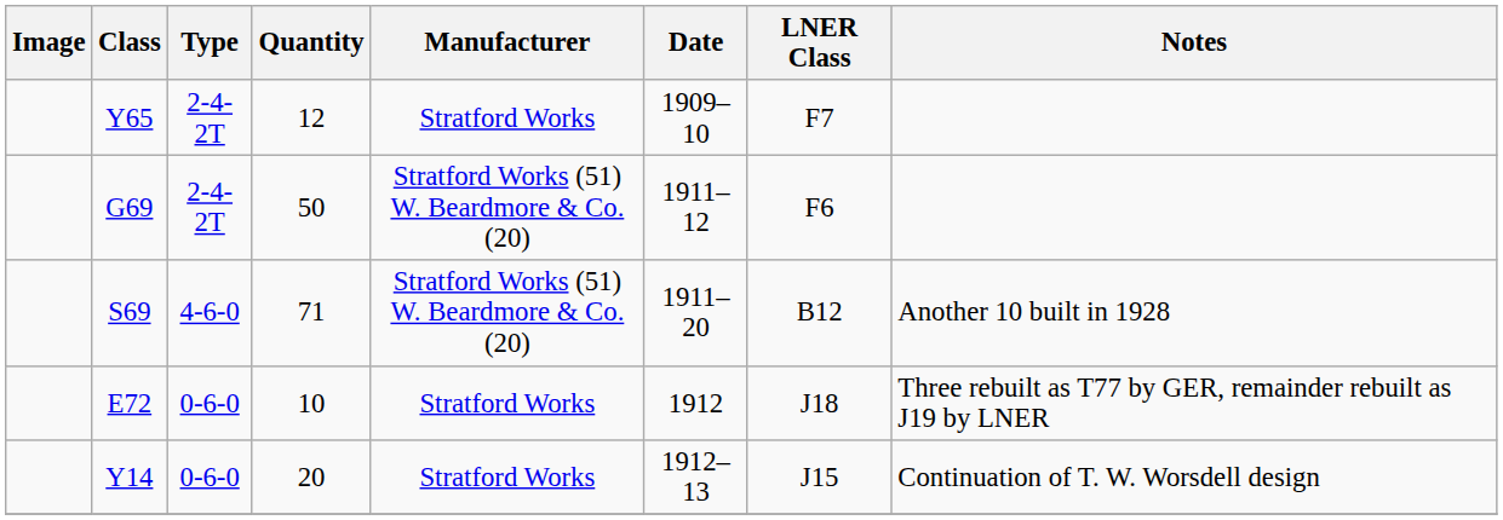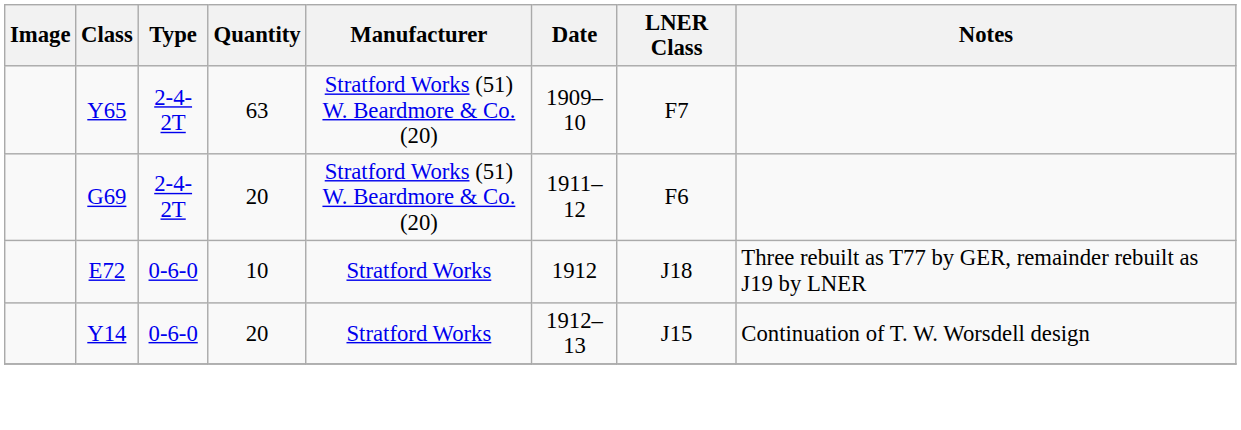Y65 | Quantity: 12 -> 63
Y65 | Manufacturer: Stratford Works -> Stratford Works (51) W. Beardmore & Co. (20)
G69 | Quantity: 50 -> 20
- row: S69 | 4-6-0 | 71 | Stratford Works (51) W. Beardmore & Co. (20) | 1911–20 | B12 | Another 10 built in 1928
